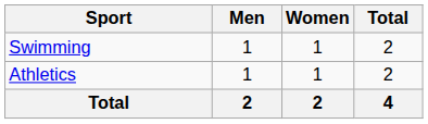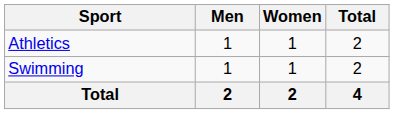rows swapped: Athletics <-> Swimming
